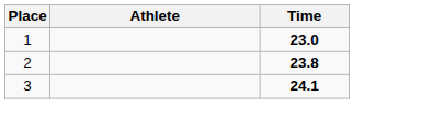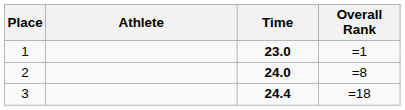+ column: Overall Rank | =1 | =8 | =18
2 | Time: 23.8 -> 24.0
3 | Time: 24.1 -> 24.4
